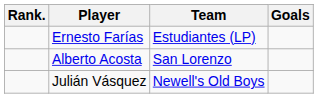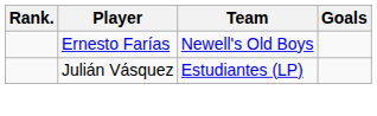Ernesto Farías | Team: Estudiantes (LP) -> Newell's Old Boys
- row: Alberto Acosta | San Lorenzo
Julián Vásquez | Team: Newell's Old Boys -> Estudiantes (LP)
